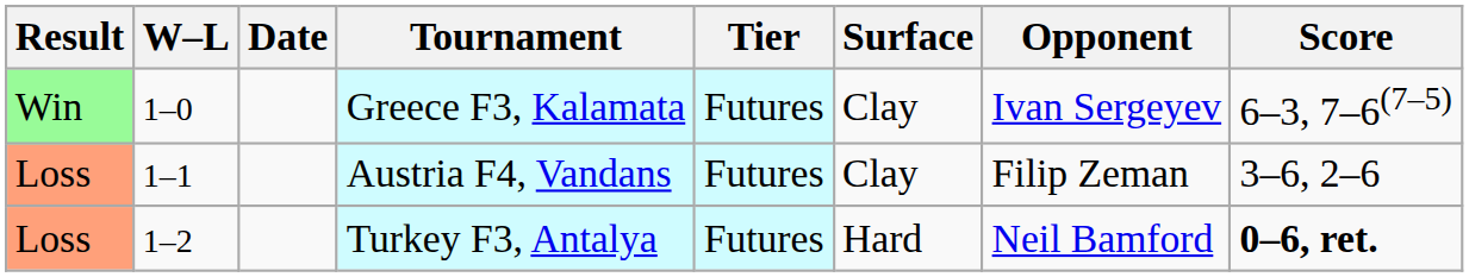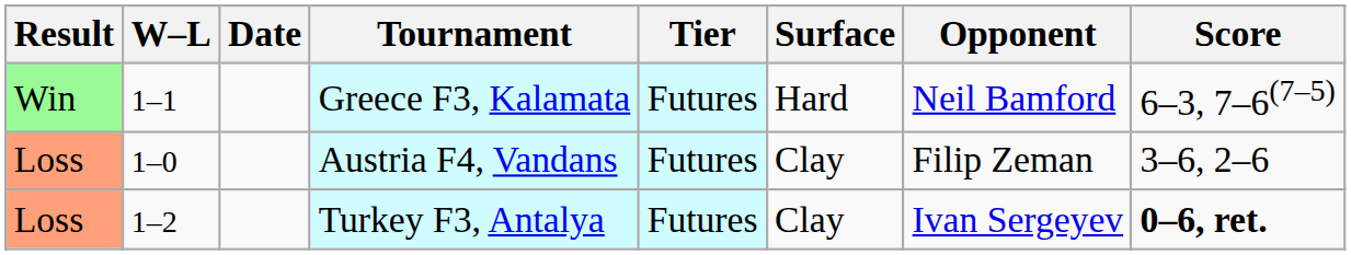Greece F3, Kalamata | W–L: 1–0 -> 1–1
Greece F3, Kalamata | Surface: Clay -> Hard
Greece F3, Kalamata | Opponent: Ivan Sergeyev -> Neil Bamford
Austria F4, Vandans | W–L: 1–1 -> 1–0
Turkey F3, Antalya | Surface: Hard -> Clay
Turkey F3, Antalya | Opponent: Neil Bamford -> Ivan Sergeyev
